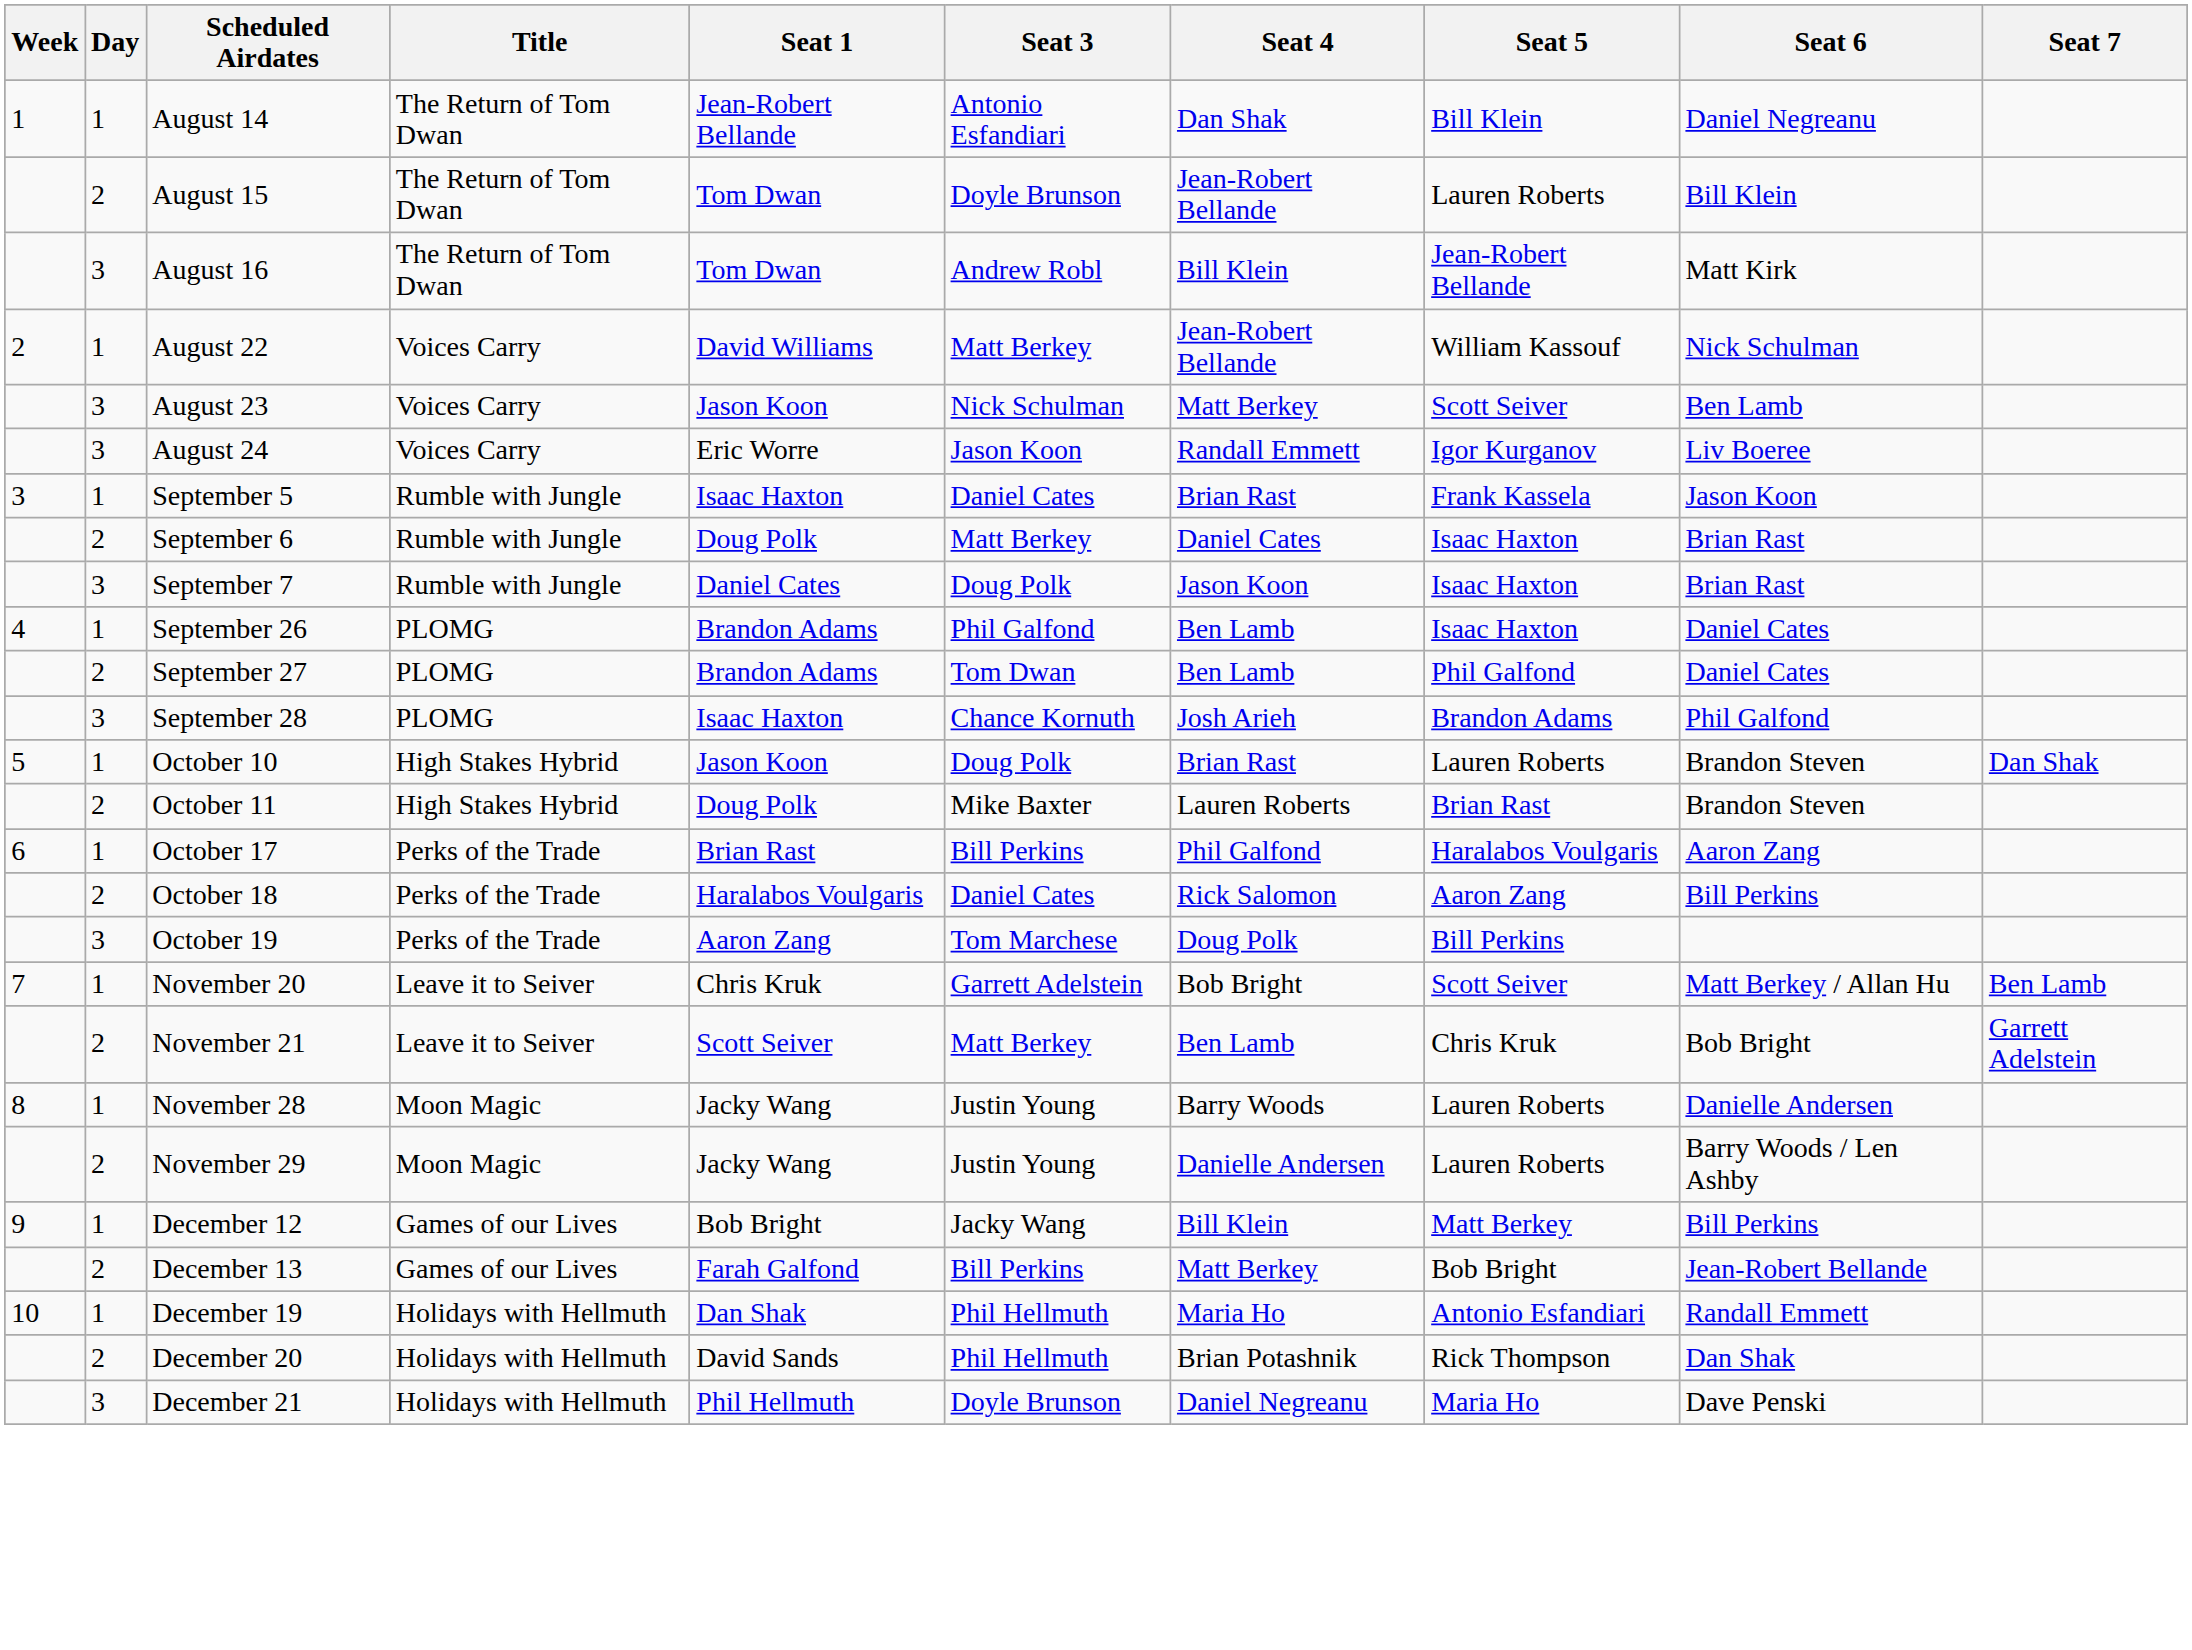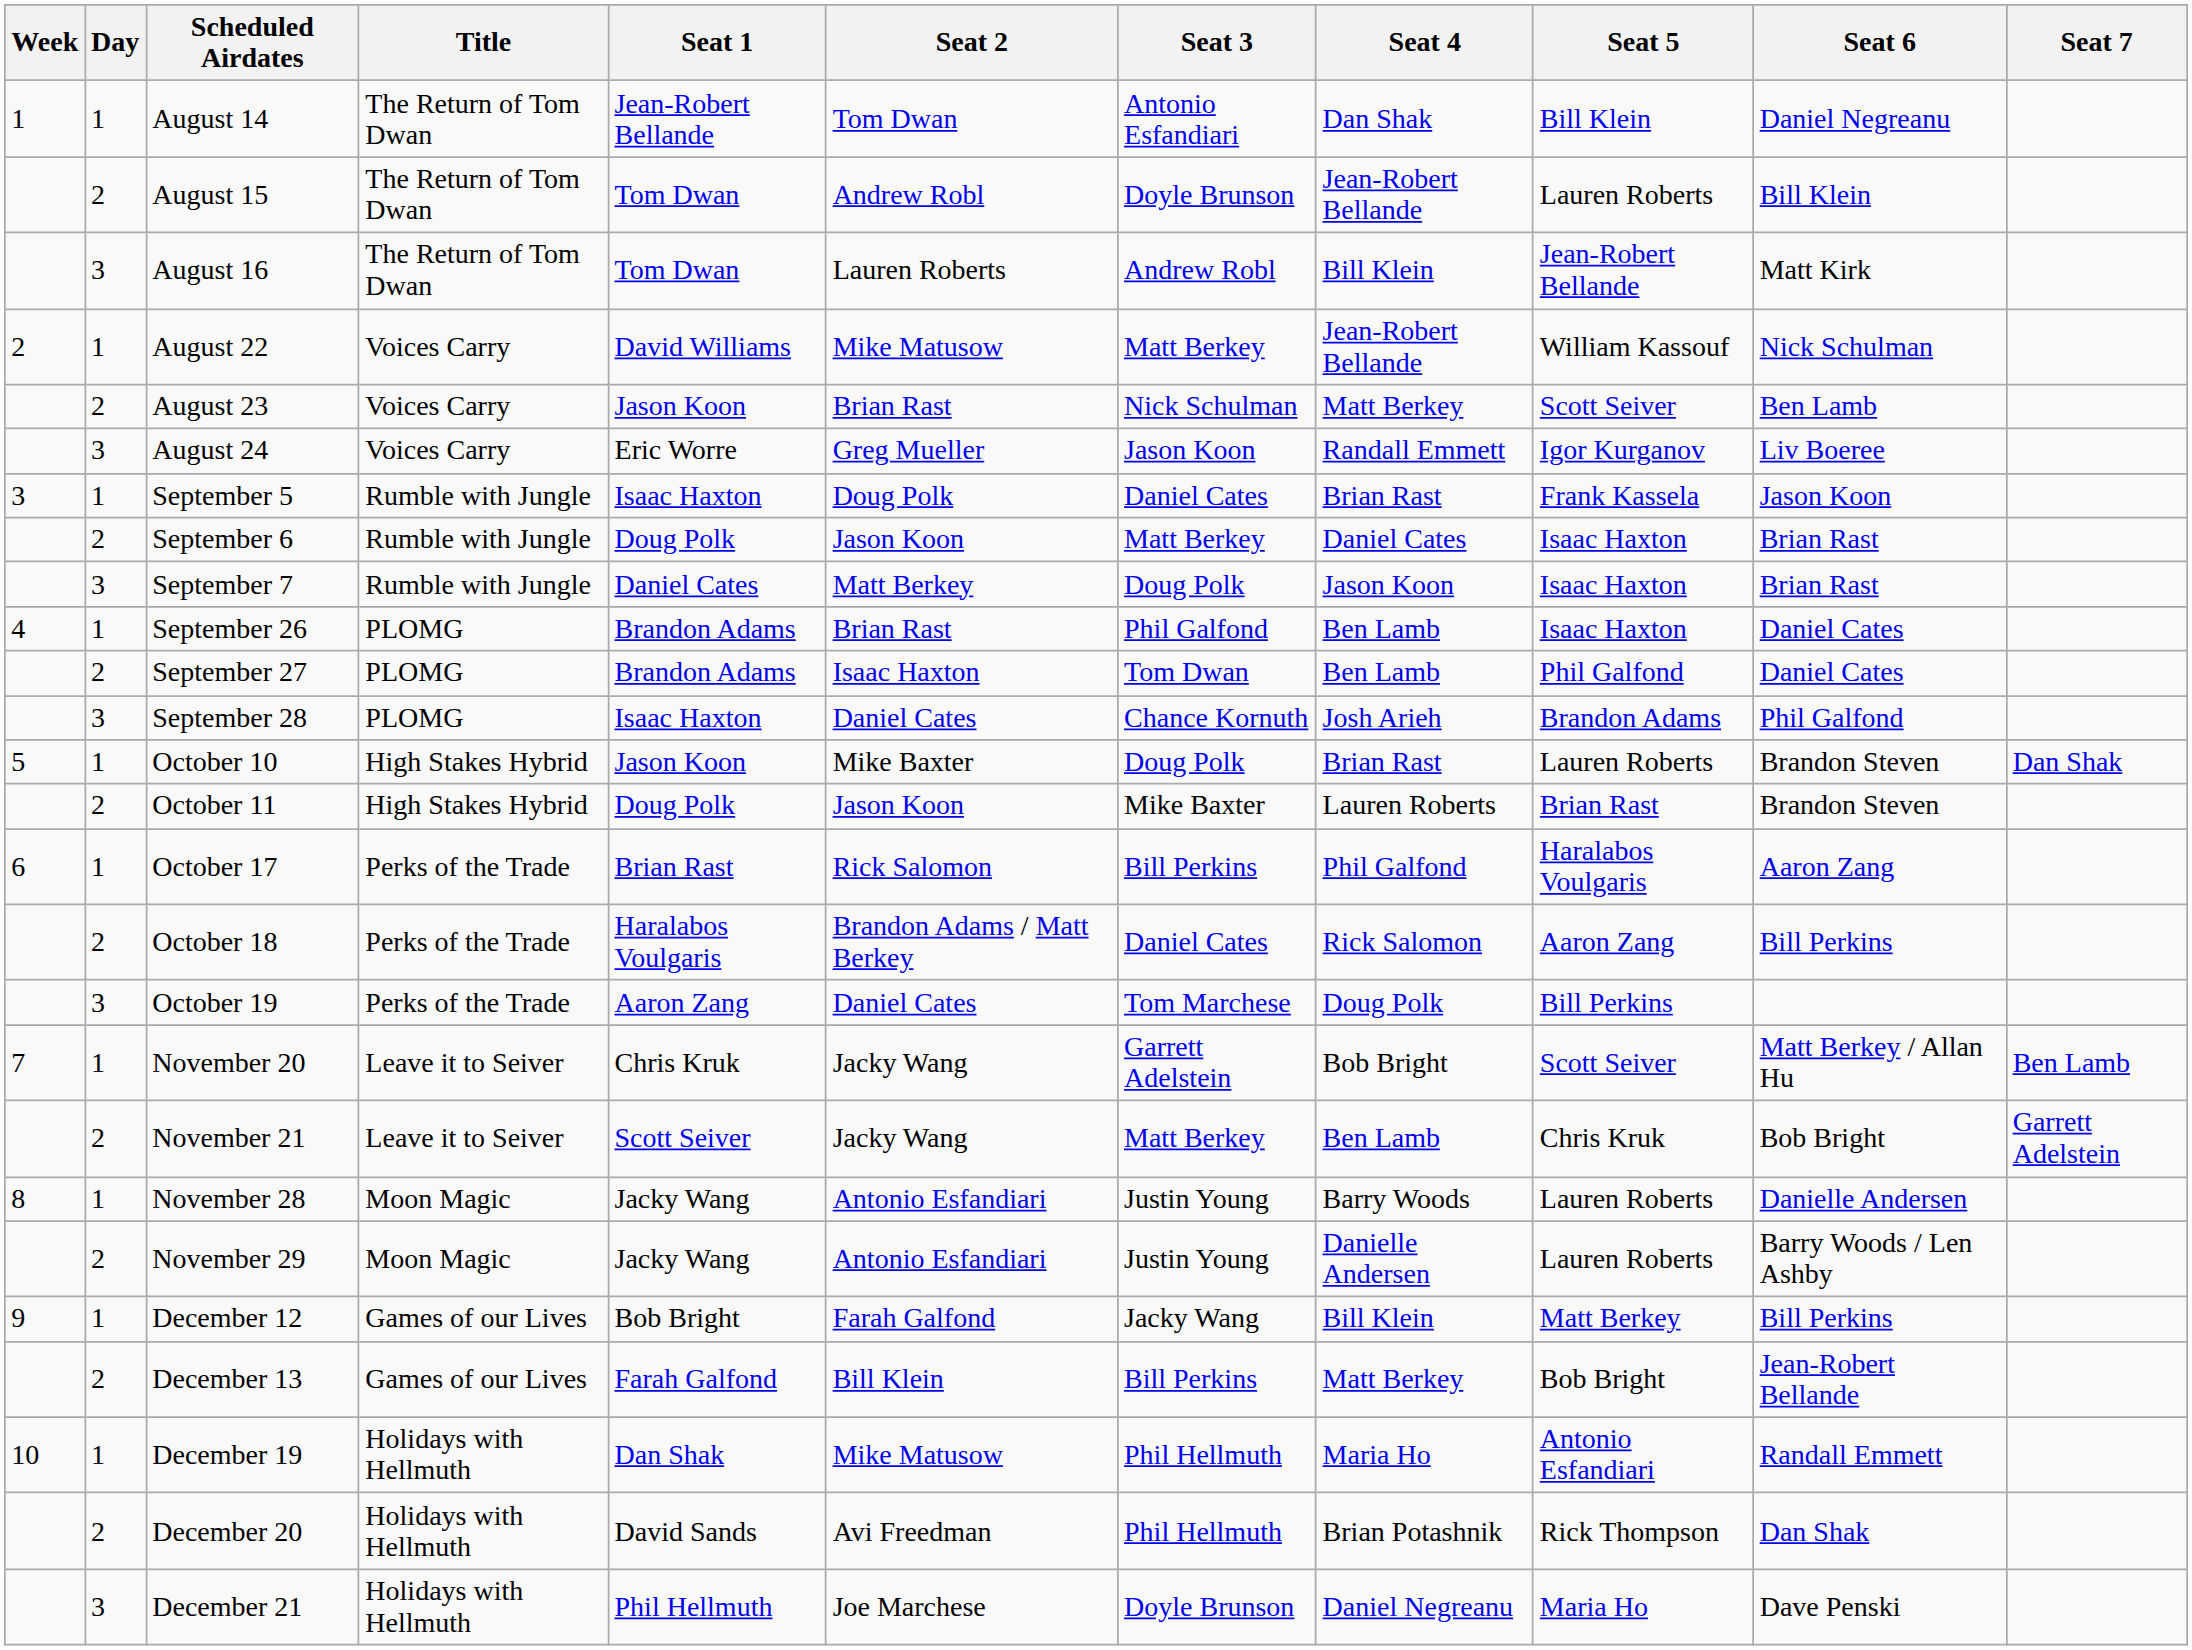+ column: Seat 2 | Tom Dwan | Andrew Robl | Lauren Roberts | Mike Matusow | Brian Rast | Greg Mueller | Doug Polk | Jason Koon | Matt Berkey | Brian Rast | Isaac Haxton | Daniel Cates | Mike Baxter | Jason Koon | Rick Salomon | Brandon Adams / Matt Berkey | Daniel Cates | Jacky Wang | Jacky Wang | Antonio Esfandiari | Antonio Esfandiari | Farah Galfond | Bill Klein | Mike Matusow | Avi Freedman | Joe Marchese
August 23 | Day: 3 -> 2
